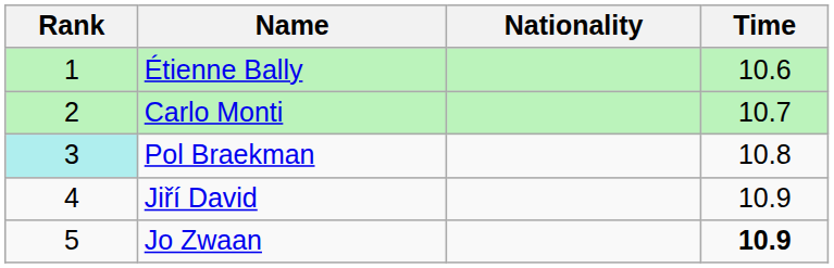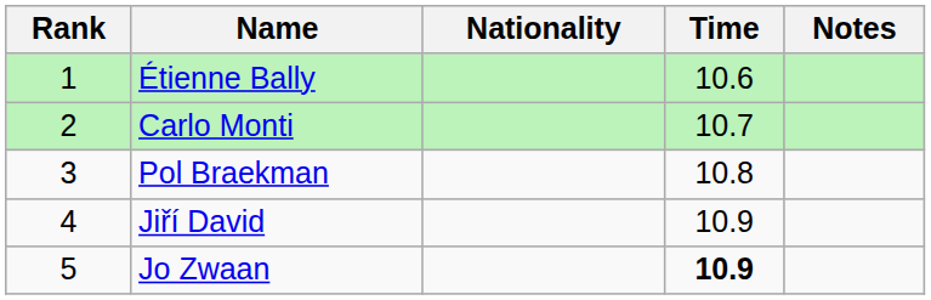+ column: Notes
Pol Braekman | Rank: paleturquoise background -> no background
